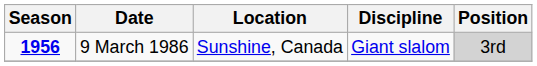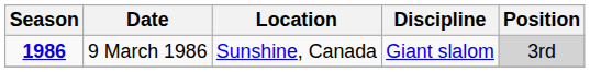9 March 1986 | Season: 1956 -> 1986
